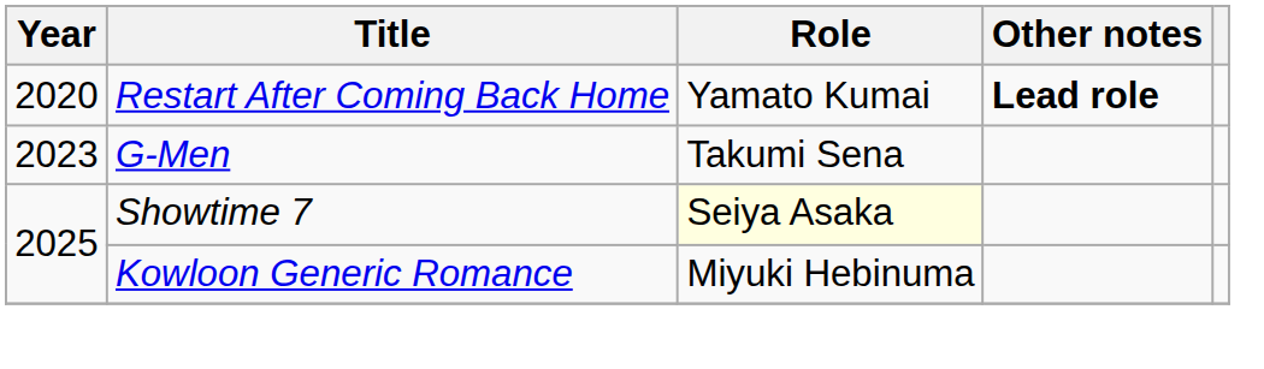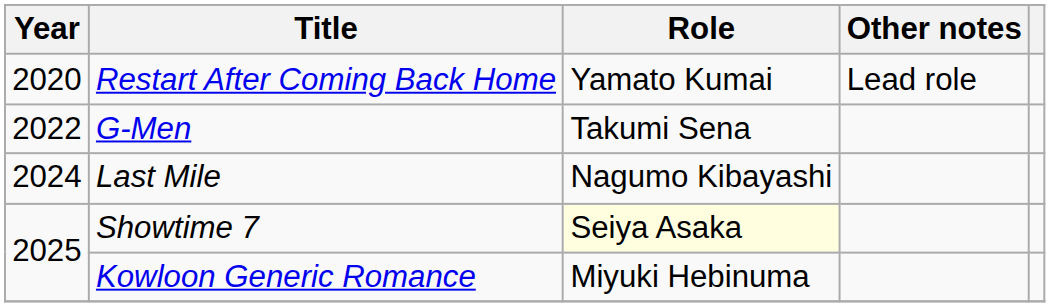Restart After Coming Back Home | Other notes: bold -> normal
G-Men | Year: 2023 -> 2022
+ row: 2024 | Last Mile | Nagumo Kibayashi
